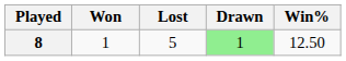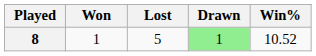8 | Win%: 12.50 -> 10.52
